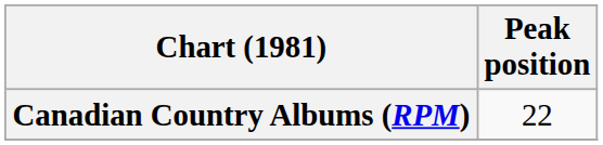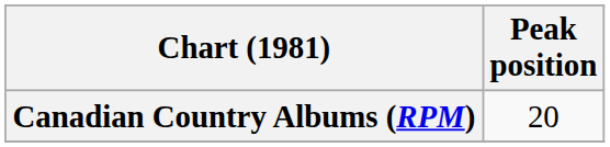Canadian Country Albums (RPM) | Peak position: 22 -> 20
